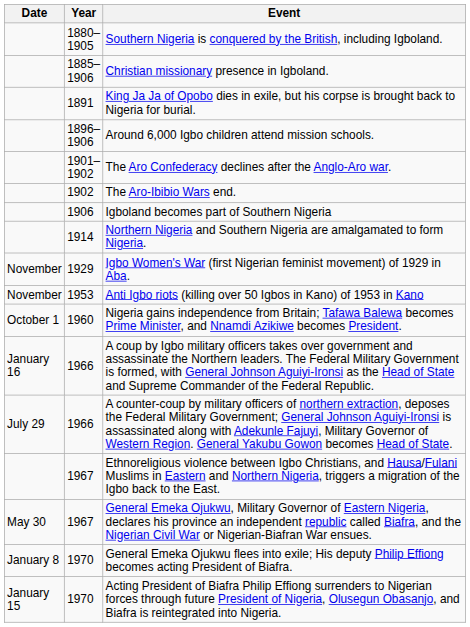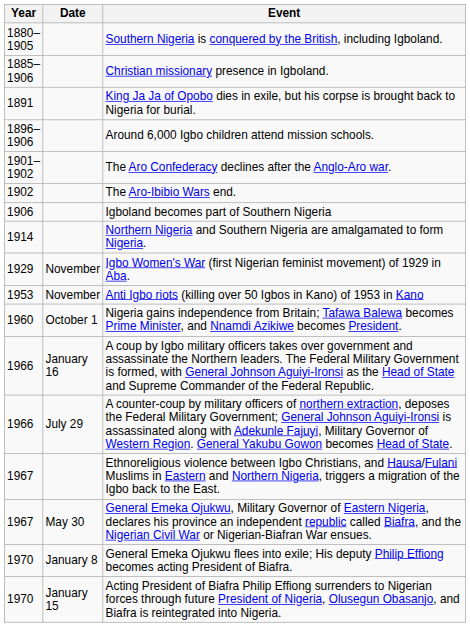columns swapped: Year <-> Date
